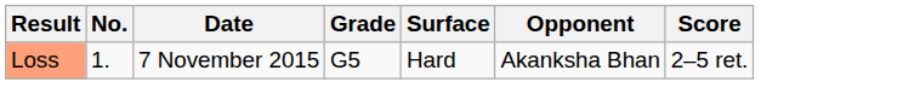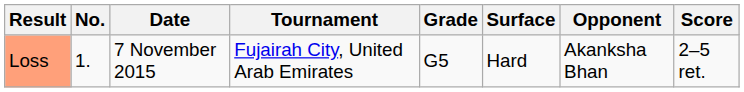+ column: Tournament | Fujairah City, United Arab Emirates
